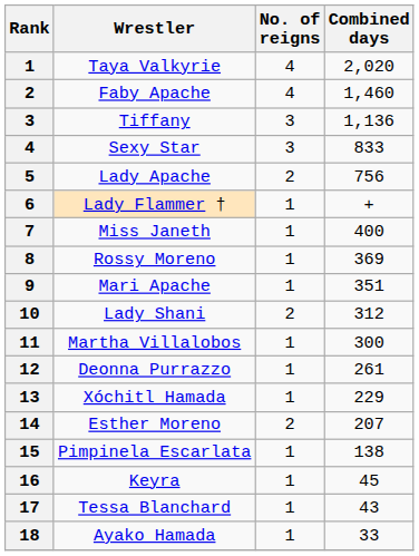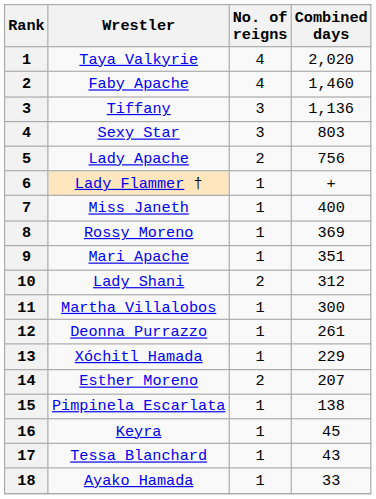Sexy Star | Combined days: 833 -> 803
